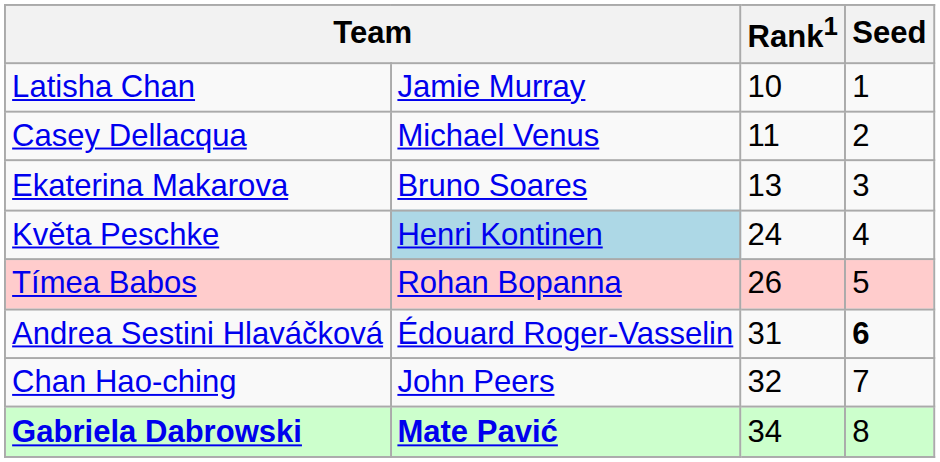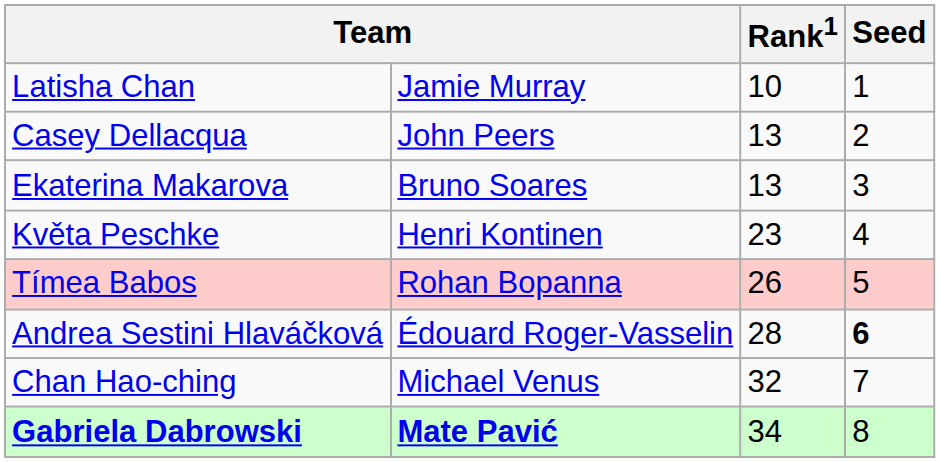Casey Dellacqua | column 2: Michael Venus -> John Peers
Casey Dellacqua | Rank1: 11 -> 13
Květa Peschke | column 2: lightblue background -> no background
Květa Peschke | Rank1: 24 -> 23
Andrea Sestini Hlaváčková | Rank1: 31 -> 28
Chan Hao-ching | column 2: John Peers -> Michael Venus
